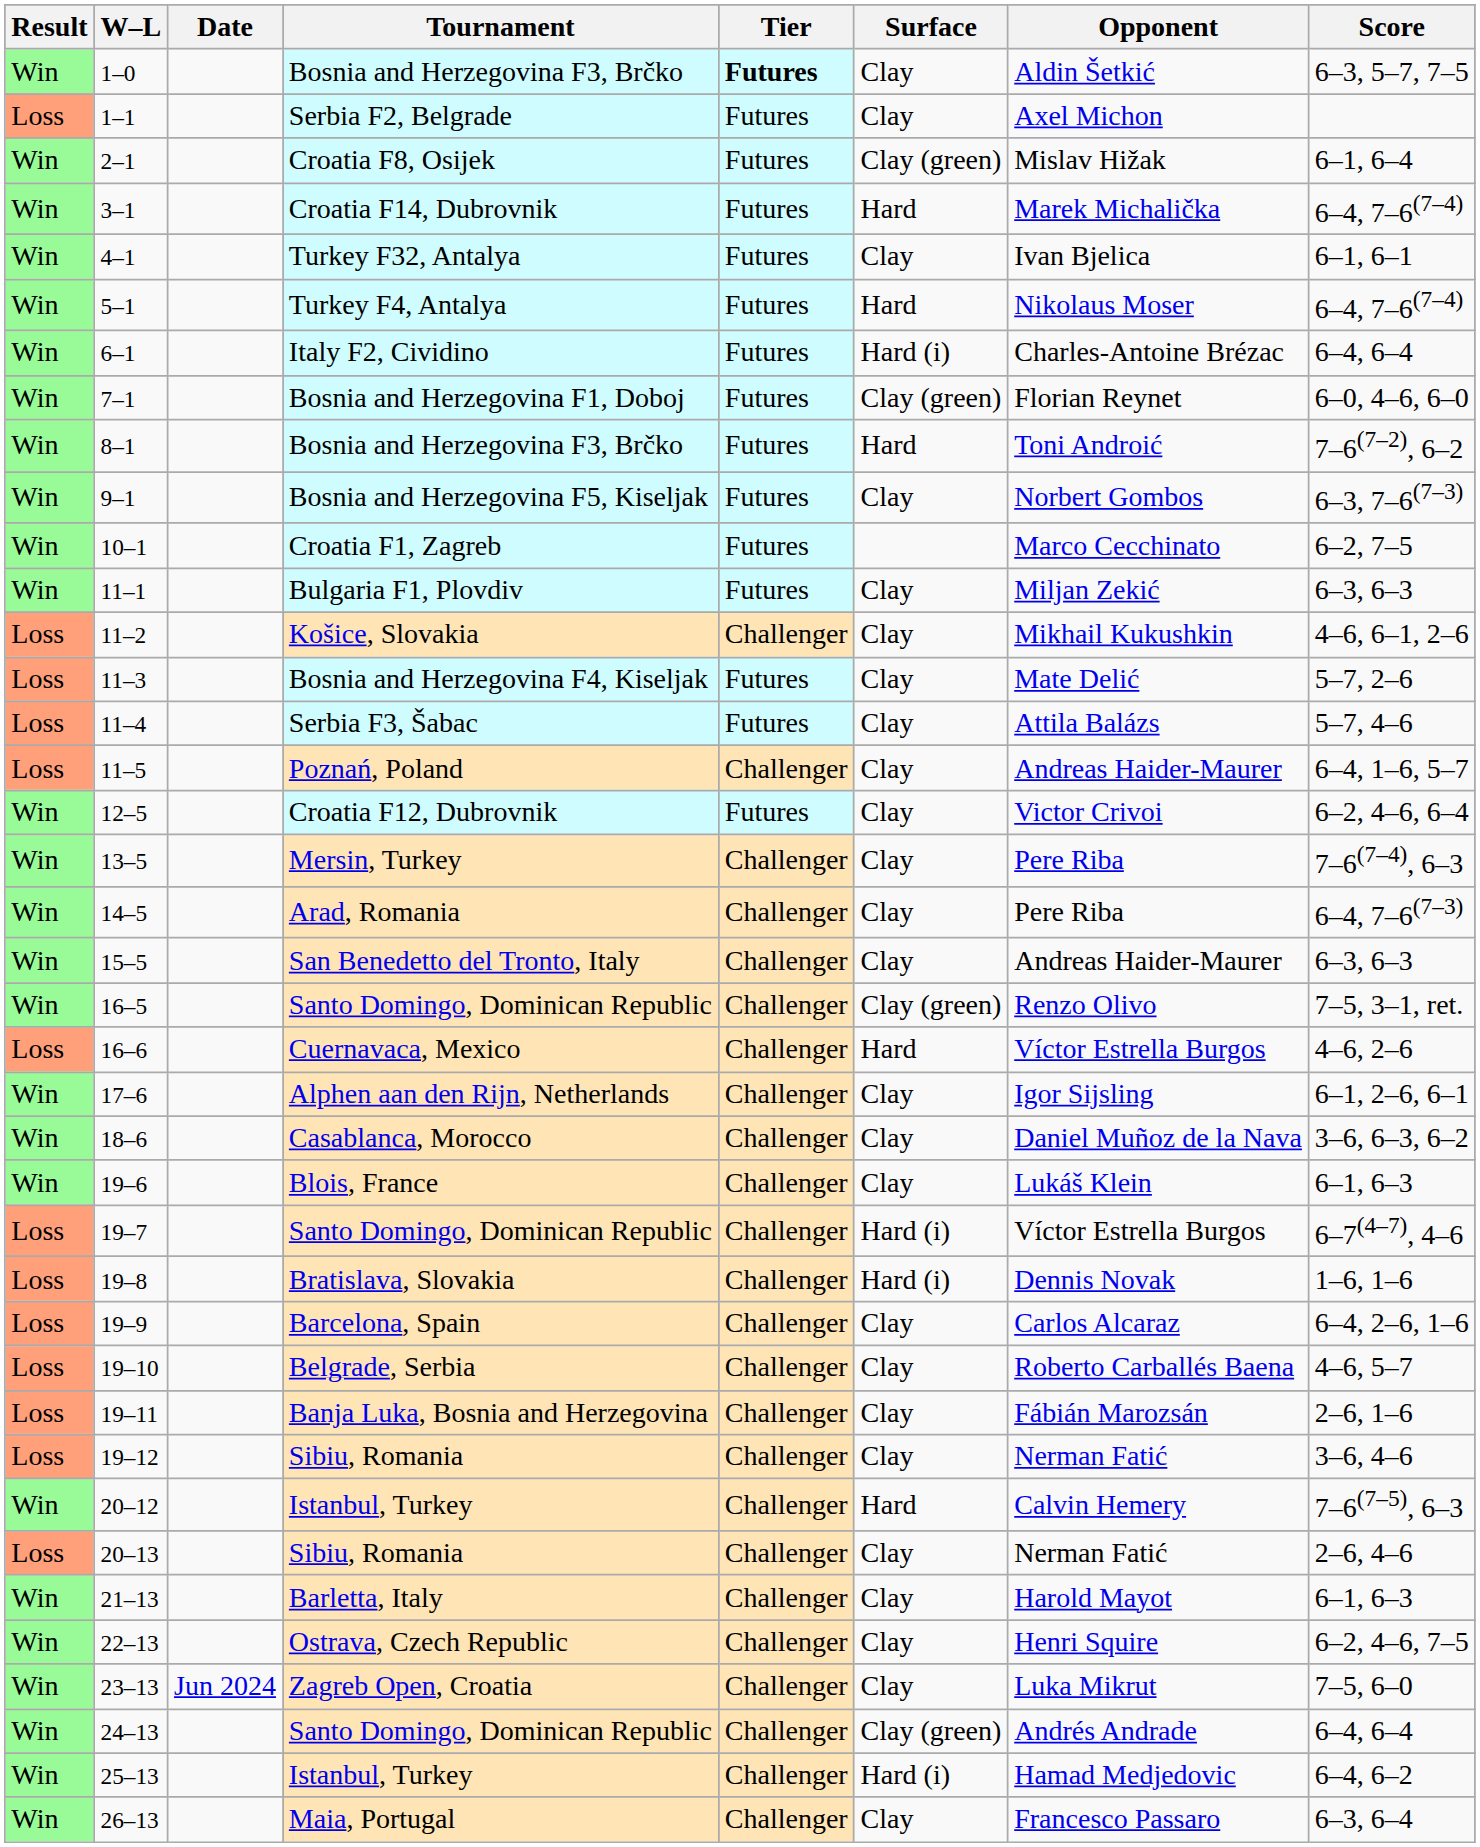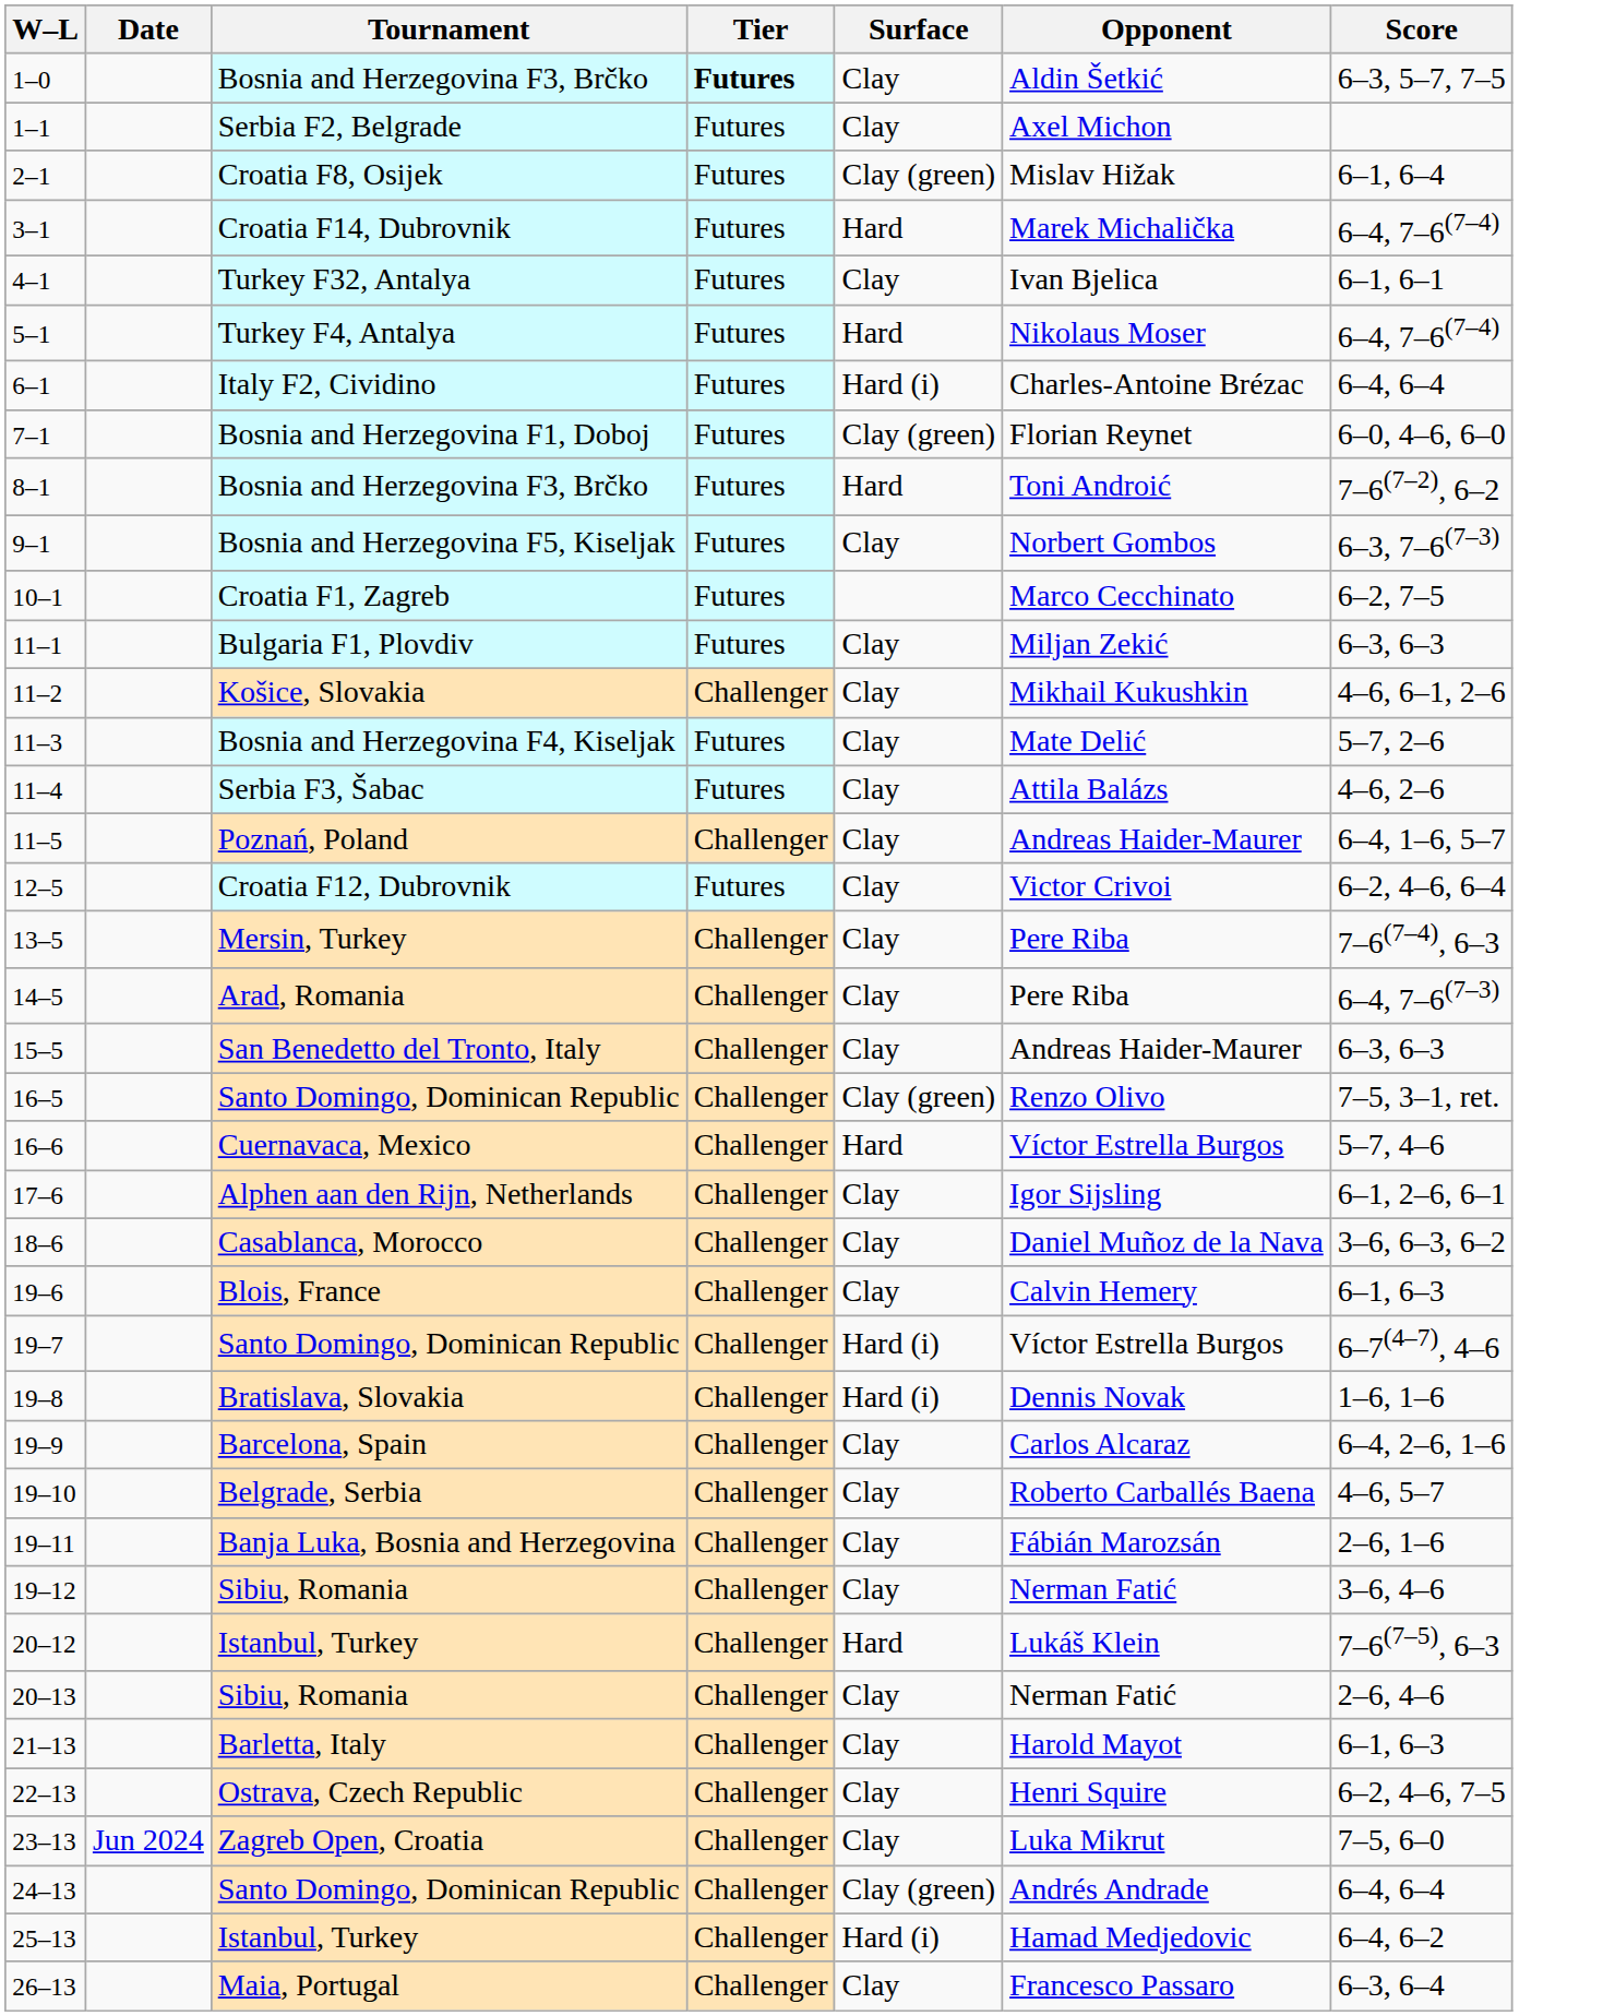- column: Result | Win | Loss | Win | Win | Win | Win | Win | Win | Win | Win | Win | Win | Loss | Loss | Loss | Loss | Win | Win | Win | Win | Win | Loss | Win | Win | Win | Loss | Loss | Loss | Loss | Loss | Loss | Win | Loss | Win | Win | Win | Win | Win | Win
11–4 | Score: 5–7, 4–6 -> 4–6, 2–6
16–6 | Score: 4–6, 2–6 -> 5–7, 4–6
19–6 | Opponent: Lukáš Klein -> Calvin Hemery
20–12 | Opponent: Calvin Hemery -> Lukáš Klein
